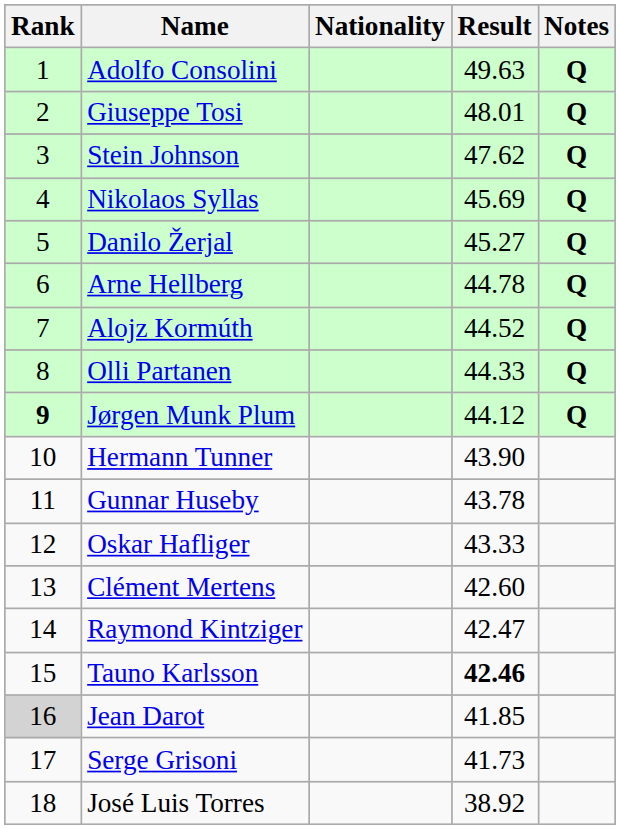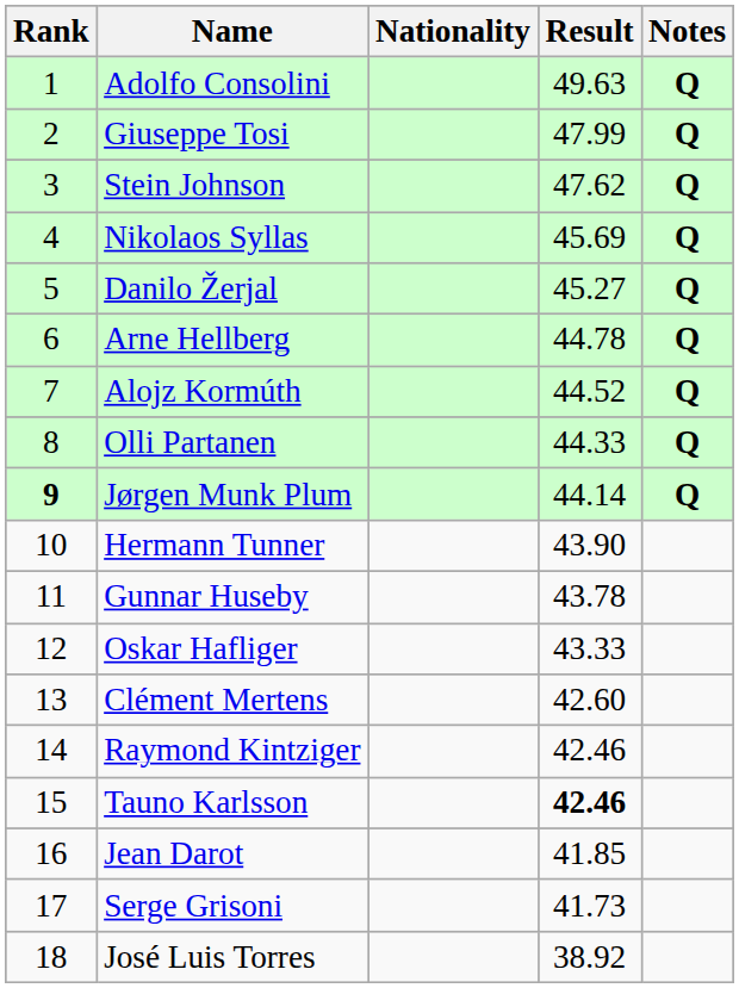Giuseppe Tosi | Result: 48.01 -> 47.99
Jørgen Munk Plum | Result: 44.12 -> 44.14
Raymond Kintziger | Result: 42.47 -> 42.46
Jean Darot | Rank: lightgrey background -> no background
